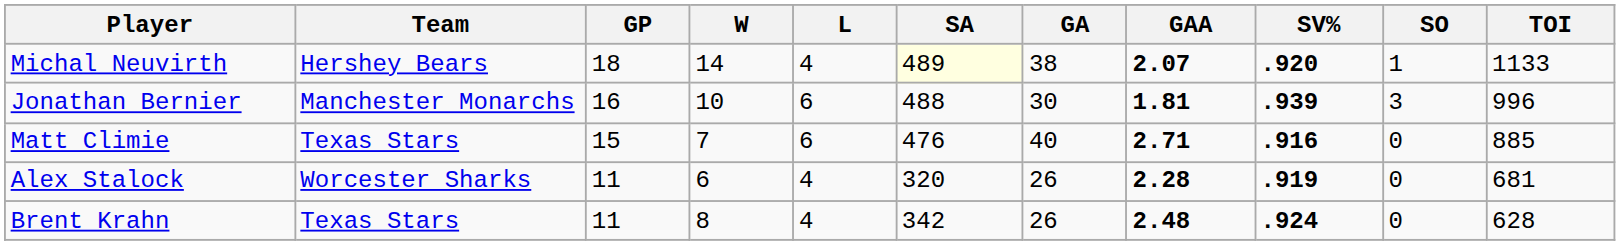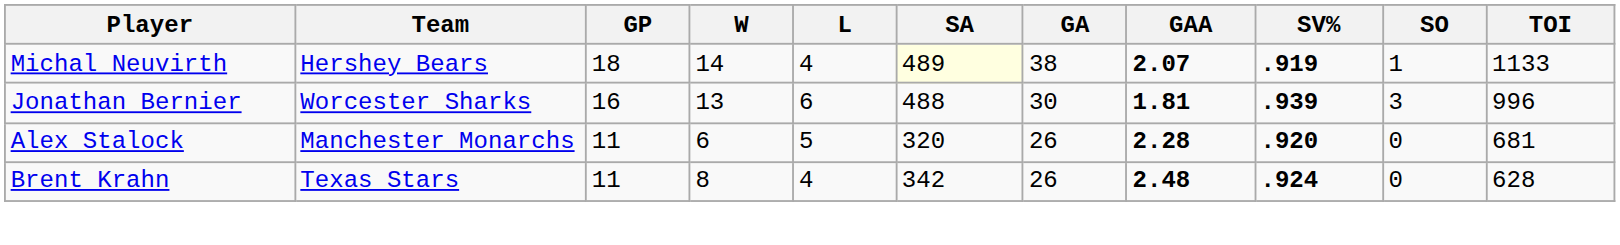Michal Neuvirth | SV%: .920 -> .919
Jonathan Bernier | Team: Manchester Monarchs -> Worcester Sharks
Jonathan Bernier | W: 10 -> 13
- row: Matt Climie | Texas Stars | 15 | 7 | 6 | 476 | 40 | 2.71 | .916 | 0 | 885
Alex Stalock | Team: Worcester Sharks -> Manchester Monarchs
Alex Stalock | L: 4 -> 5
Alex Stalock | SV%: .919 -> .920
